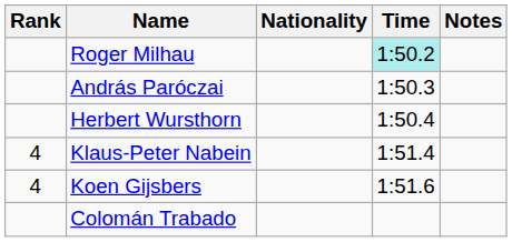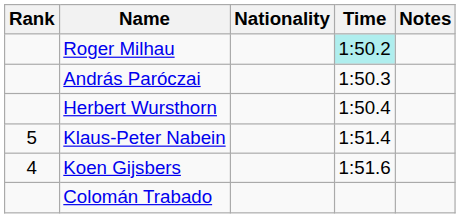Klaus-Peter Nabein | Rank: 4 -> 5
